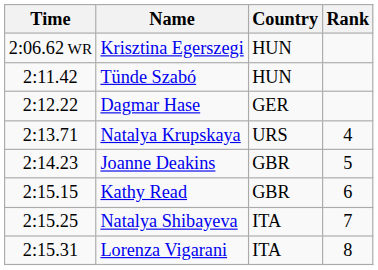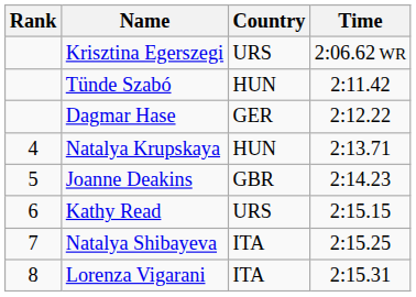columns swapped: Rank <-> Time
Krisztina Egerszegi | Country: HUN -> URS
Natalya Krupskaya | Country: URS -> HUN
Kathy Read | Country: GBR -> URS
